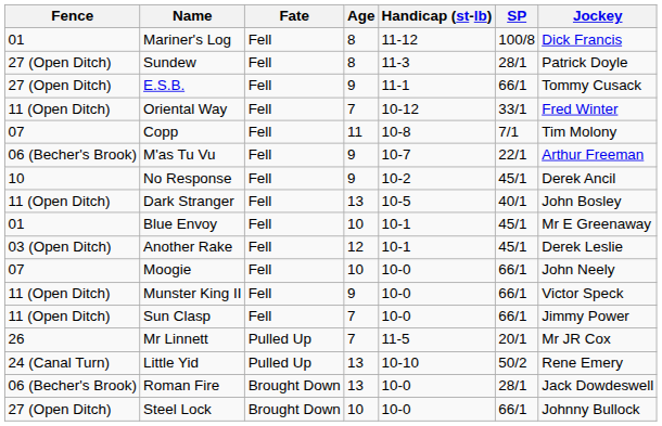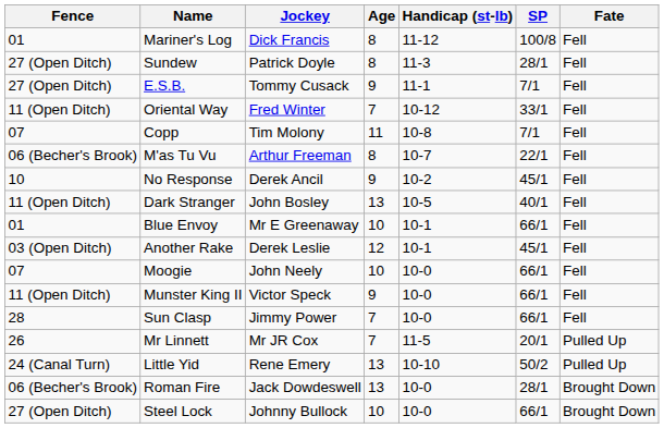columns swapped: Jockey <-> Fate
E.S.B. | SP: 66/1 -> 7/1
M'as Tu Vu | Age: 9 -> 8
Blue Envoy | SP: 45/1 -> 66/1
Sun Clasp | Fence: 11 (Open Ditch) -> 28
